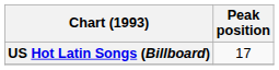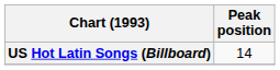US Hot Latin Songs (Billboard) | Peak position: 17 -> 14
